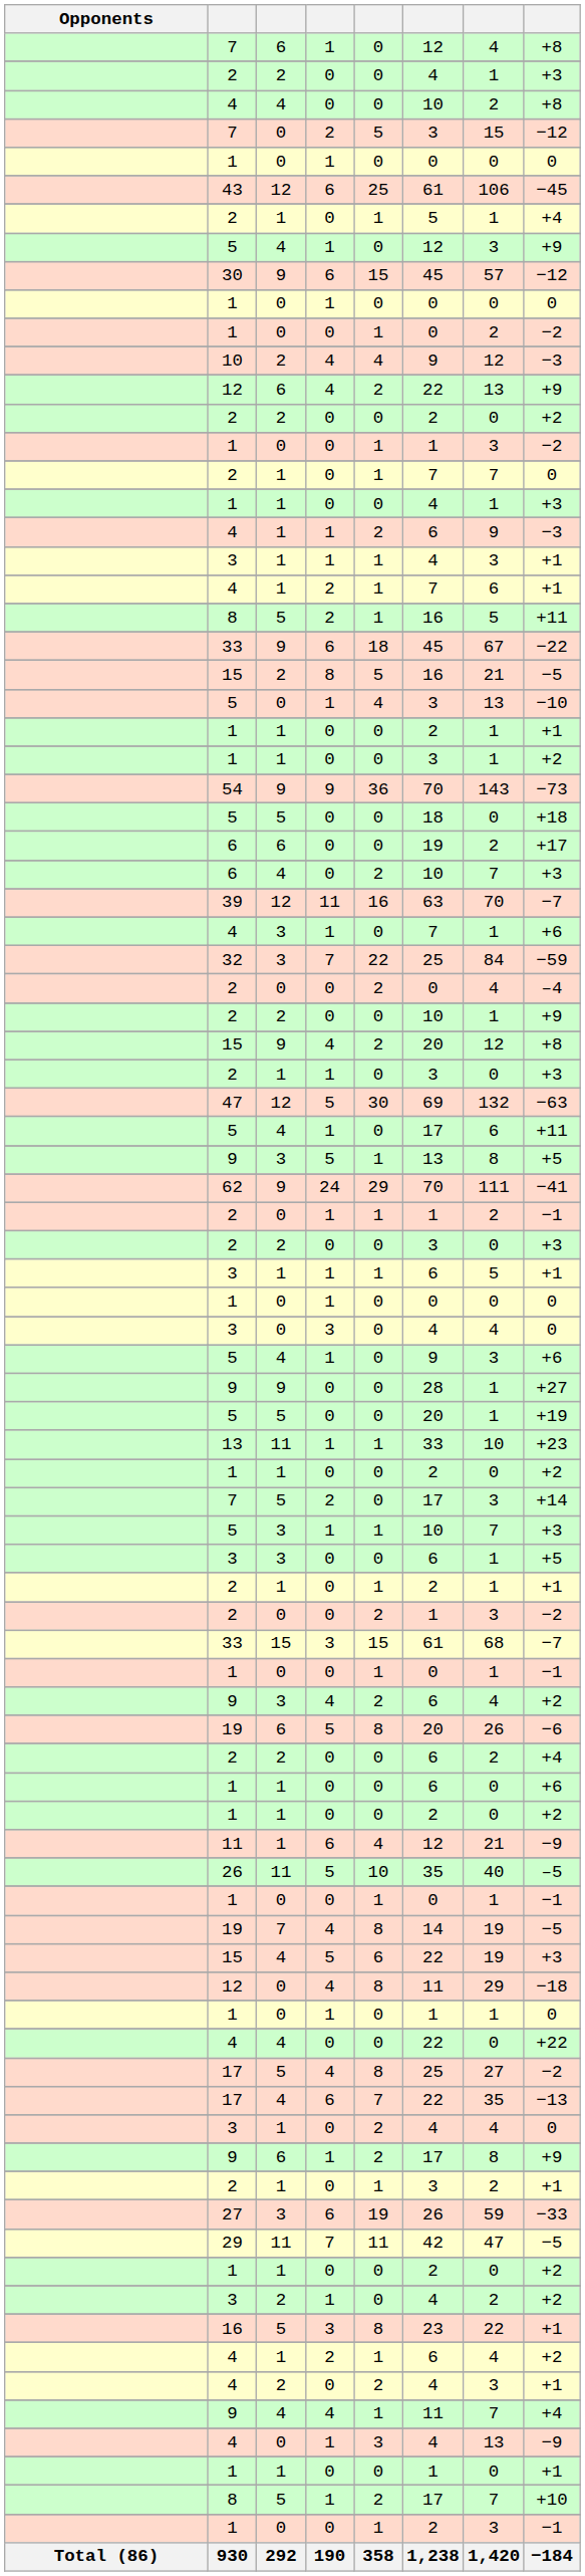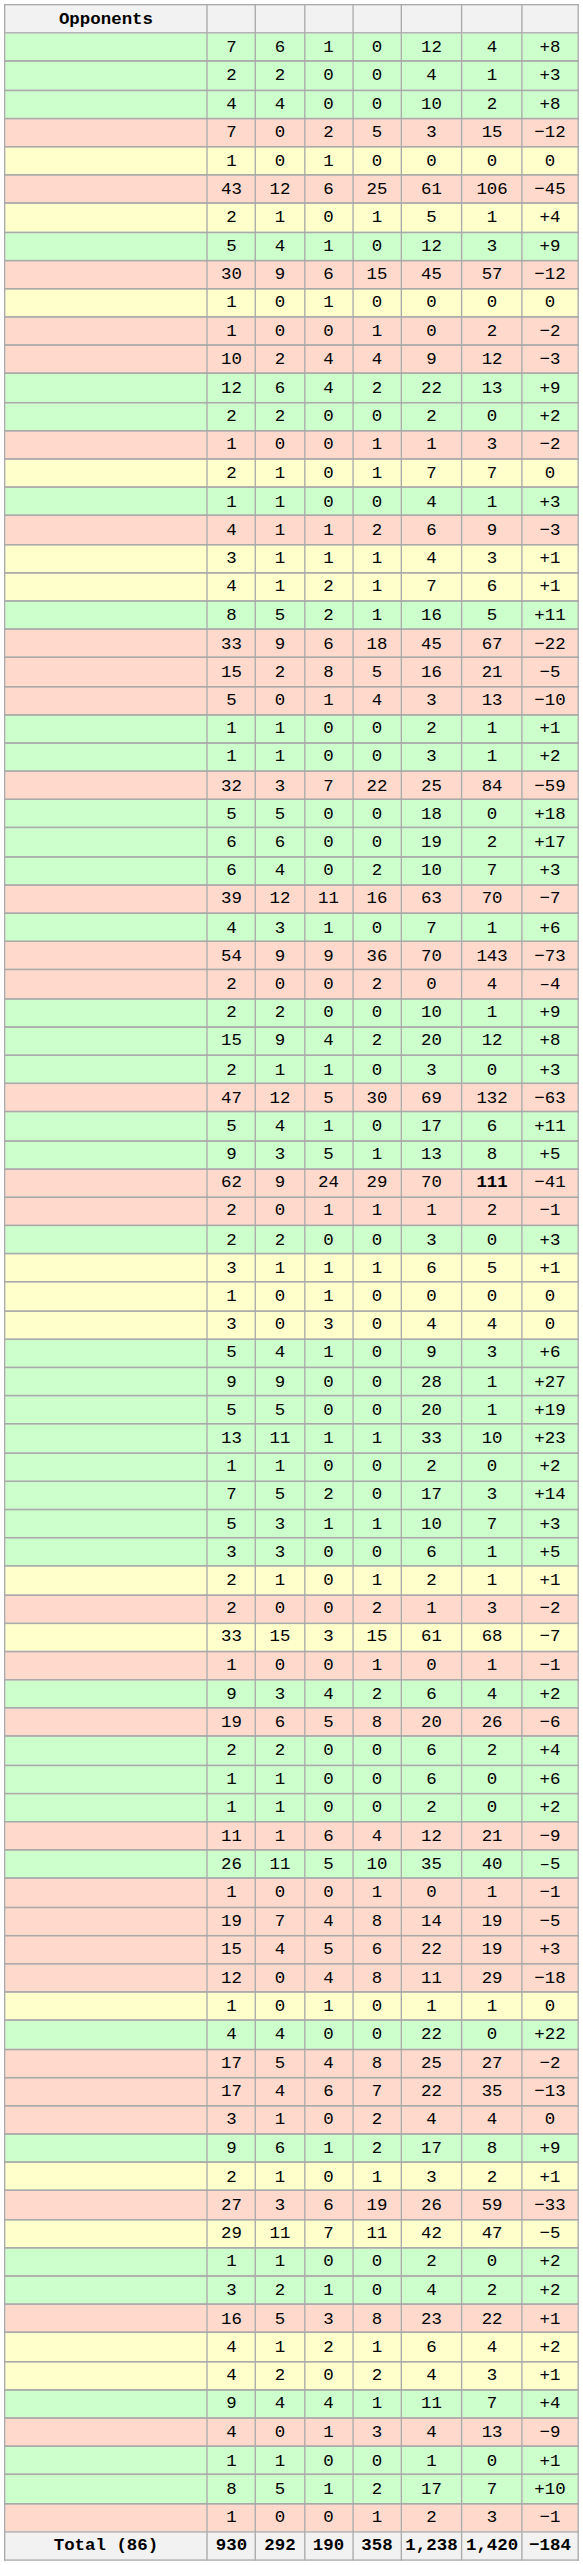rows swapped: 32 <-> 54
62 | column 7: normal -> bold
